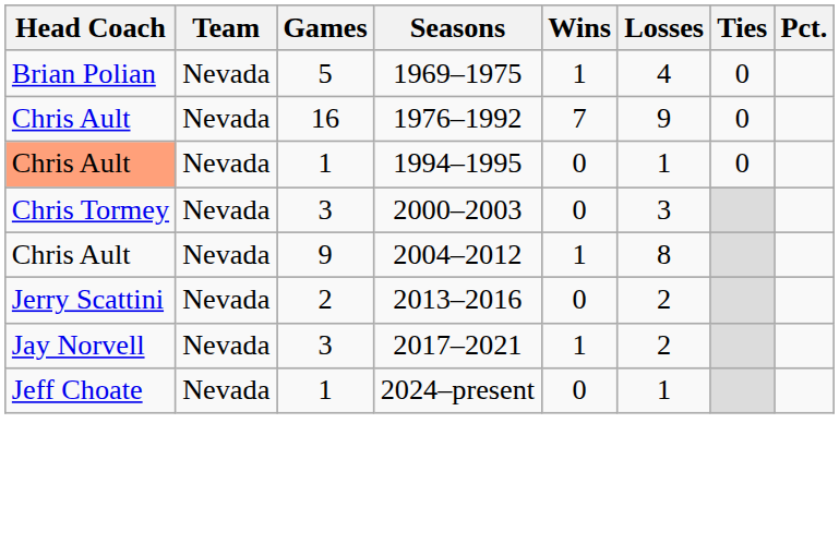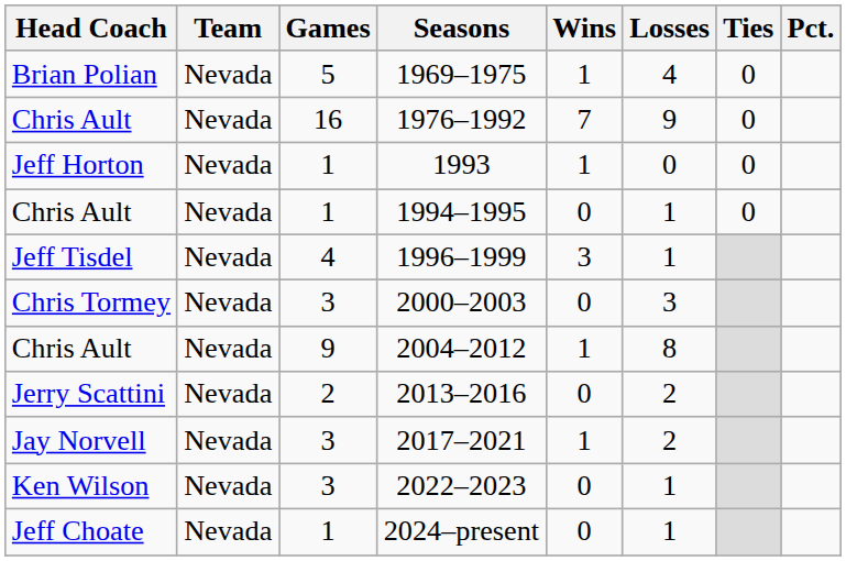+ row: Jeff Horton | Nevada | 1 | 1993 | 1 | 0 | 0
1994–1995 | Head Coach: lightsalmon background -> no background
+ row: Jeff Tisdel | Nevada | 4 | 1996–1999 | 3 | 1
+ row: Ken Wilson | Nevada | 3 | 2022–2023 | 0 | 1
